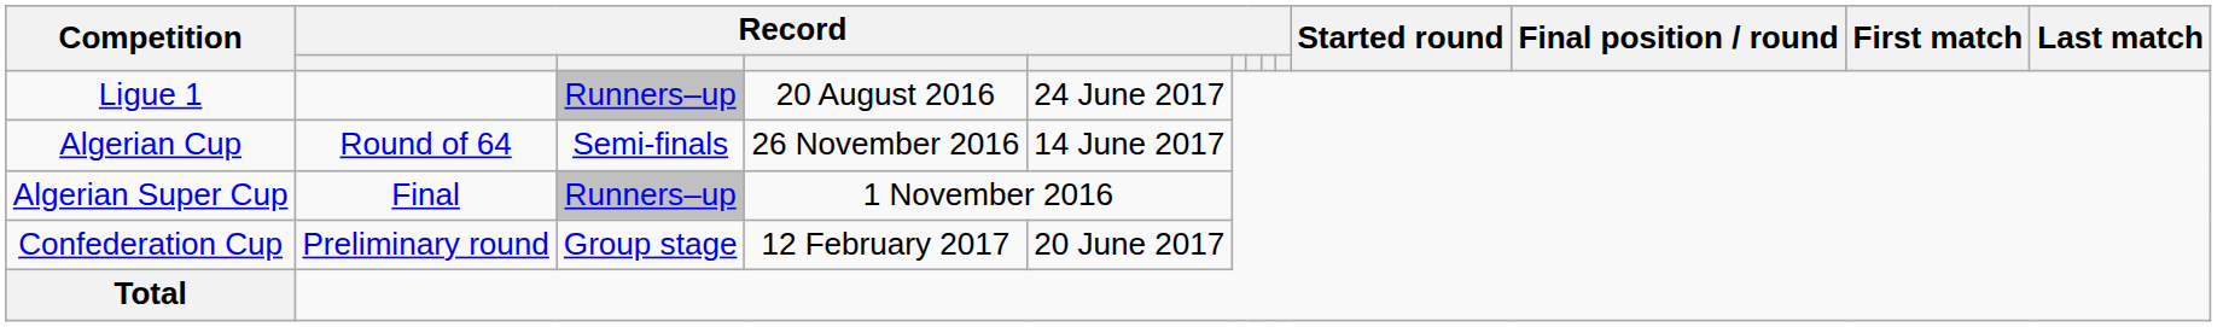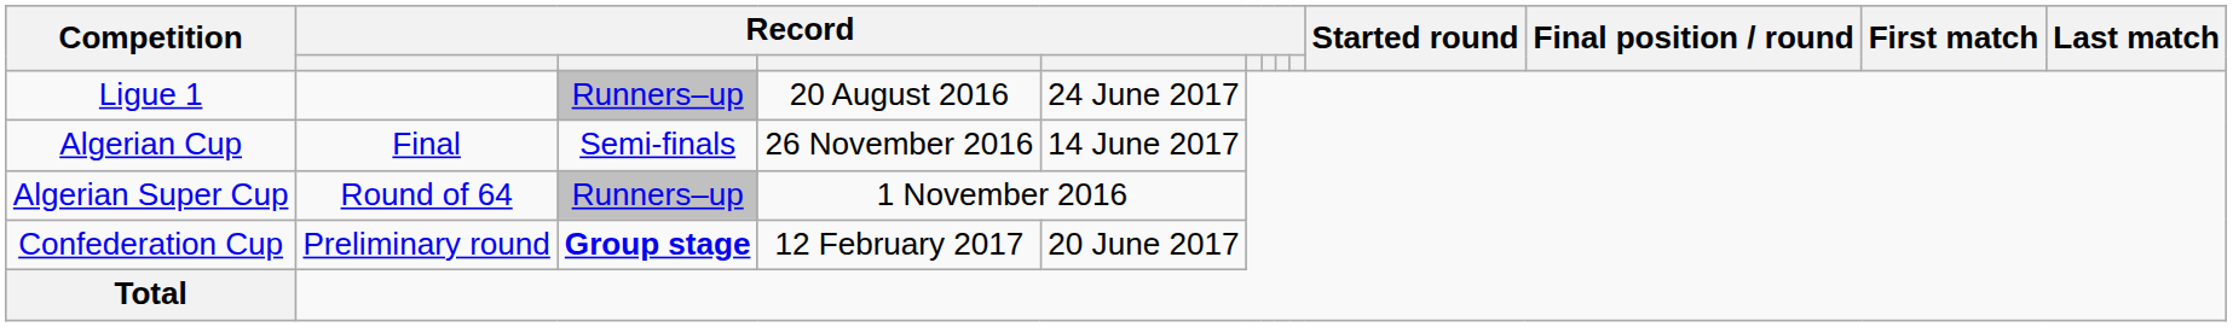Algerian Cup | column 2: Round of 64 -> Final
Algerian Super Cup | column 2: Final -> Round of 64
Confederation Cup | column 3: normal -> bold
